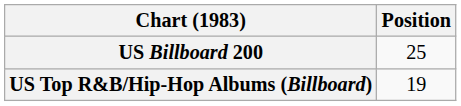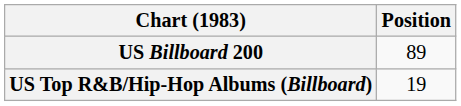US Billboard 200 | Position: 25 -> 89
